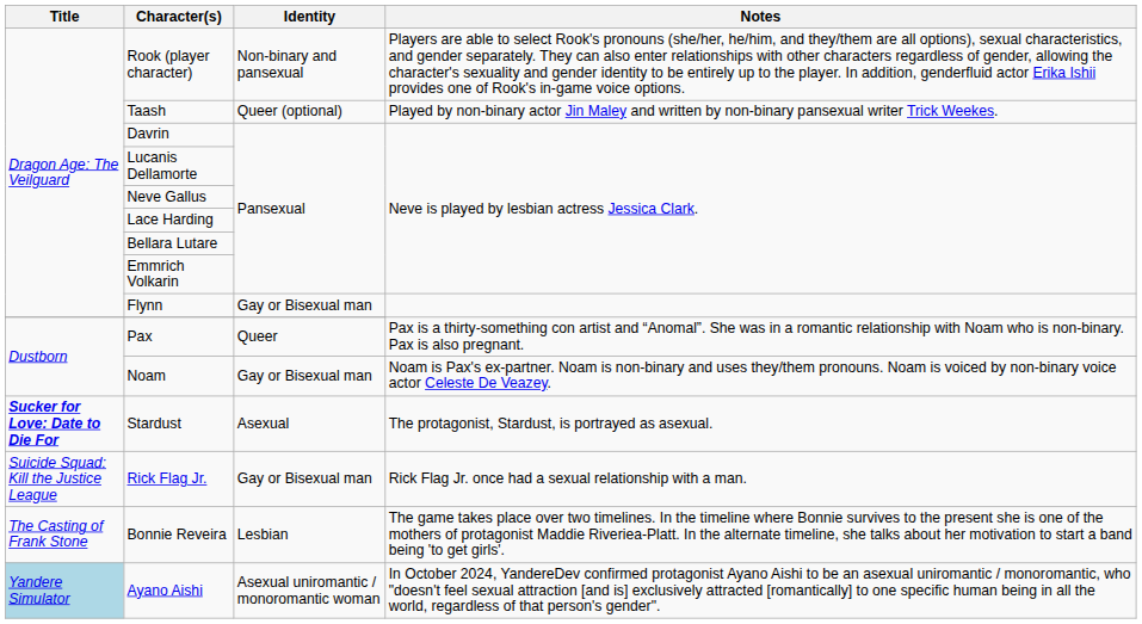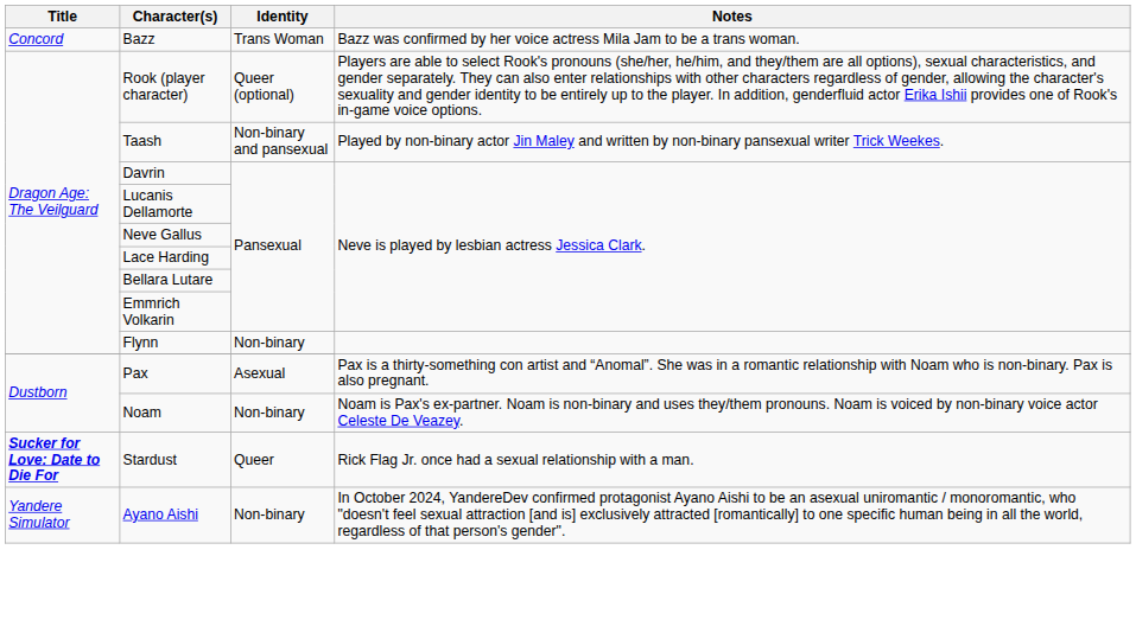+ row: Concord | Bazz | Trans Woman | Bazz was confirmed by her voice actress Mila Jam to be a trans woman.
Rook (player character) | Identity: Non-binary and pansexual -> Queer (optional)
Taash | Identity: Queer (optional) -> Non-binary and pansexual
Flynn | Identity: Gay or Bisexual man -> Non-binary
Pax | Identity: Queer -> Asexual
Noam | Identity: Gay or Bisexual man -> Non-binary
Stardust | Identity: Asexual -> Queer
Stardust | Notes: The protagonist, Stardust, is portrayed as asexual. -> Rick Flag Jr. once had a sexual relationship with a man.
- row: Suicide Squad: Kill the Justice League | Rick Flag Jr. | Gay or Bisexual man | Rick Flag Jr. once had a sexual relationship with a man.
- row: The Casting of Frank Stone | Bonnie Reveira | Lesbian | The game takes place over two timelines. In the timeline where Bonnie survives to the present she is one of the mothers of protagonist Maddie Riveriea-Platt. In the alternate timeline, she talks about her motivation to start a band being 'to get girls'.
Ayano Aishi | Title: lightblue background -> no background
Ayano Aishi | Identity: Asexual uniromantic / monoromantic woman -> Non-binary
